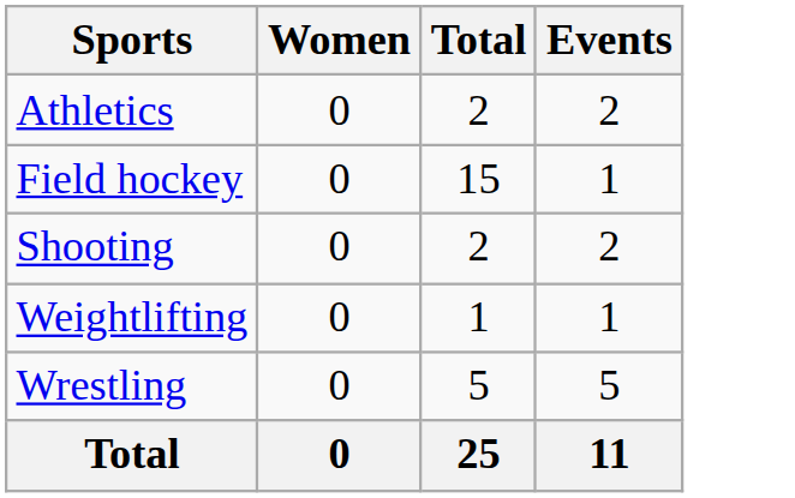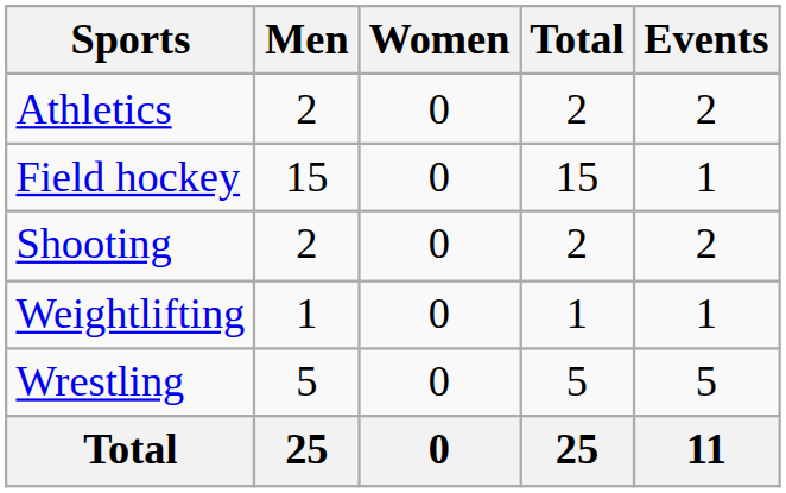+ column: Men | 2 | 15 | 2 | 1 | 5 | 25
